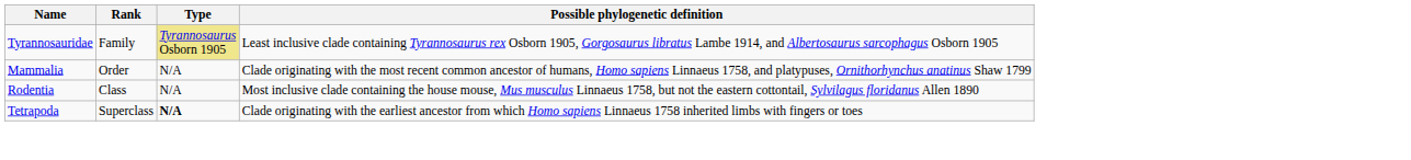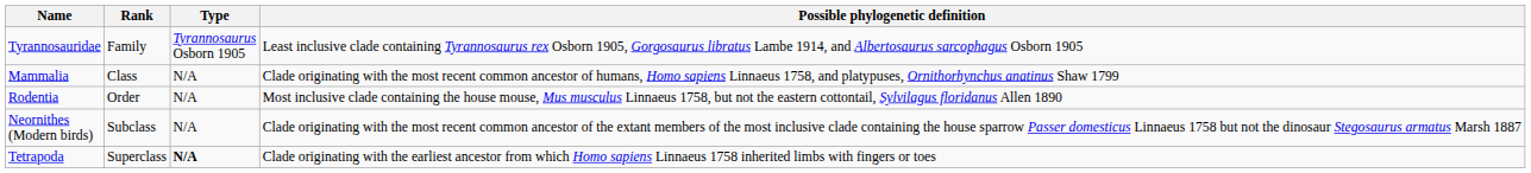Tyrannosauridae | Type: khaki background -> no background
Mammalia | Rank: Order -> Class
Rodentia | Rank: Class -> Order
+ row: Neornithes (Modern birds) | Subclass | N/A | Clade originating with the most recent common ancestor of the extant members of the most inclusive clade containing the house sparrow Passer domesticus Linnaeus 1758 but not the dinosaur Stegosaurus armatus Marsh 1887
